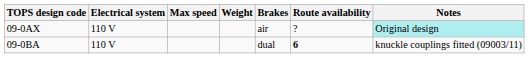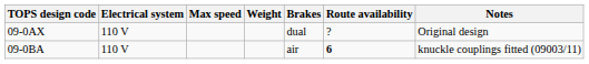09-0AX | Brakes: air -> dual
09-0AX | Notes: paleturquoise background -> no background
09-0BA | Brakes: dual -> air
